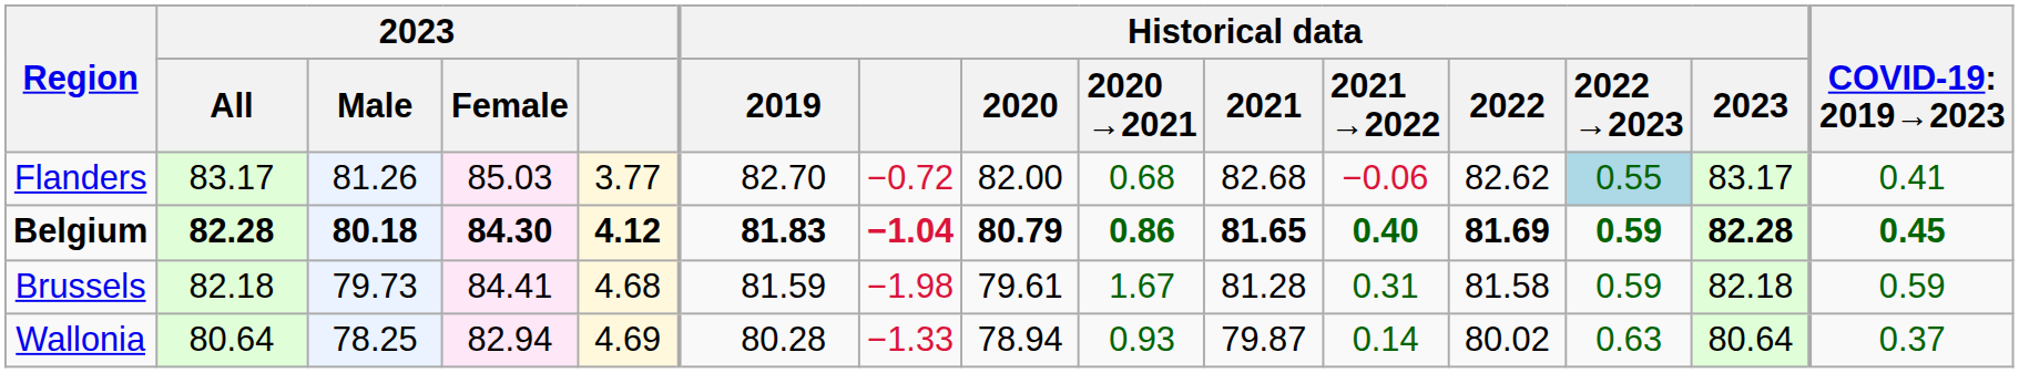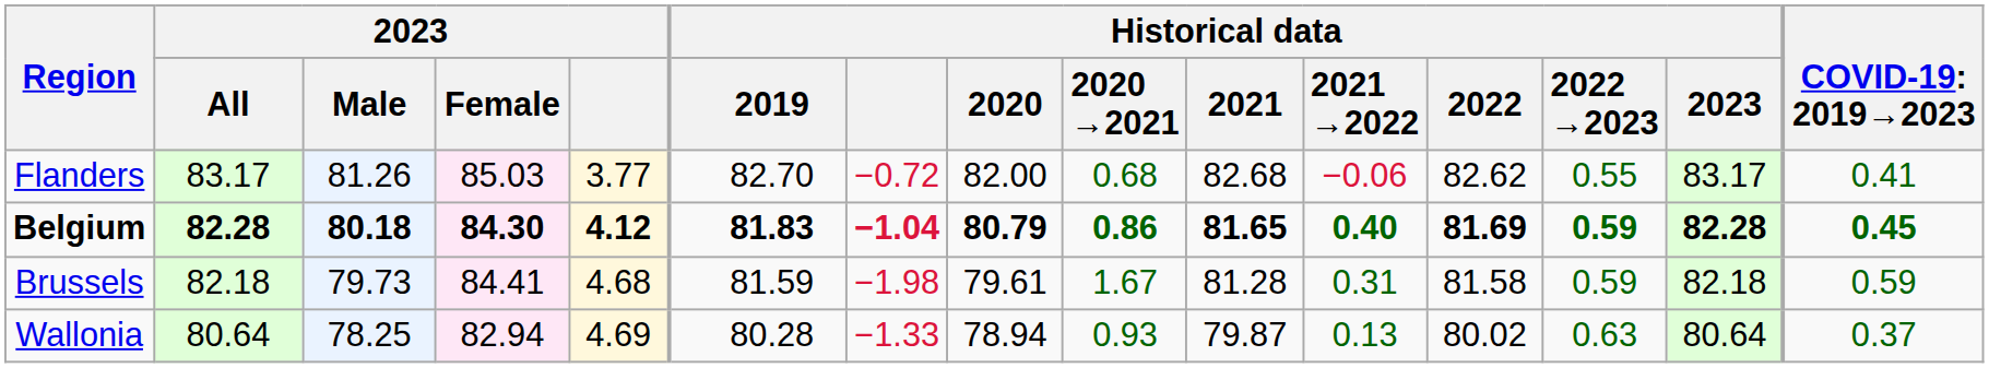Flanders | Historical data / 2022 →2023: lightblue background -> no background
Wallonia | Historical data / 2021 →2022: 0.14 -> 0.13
